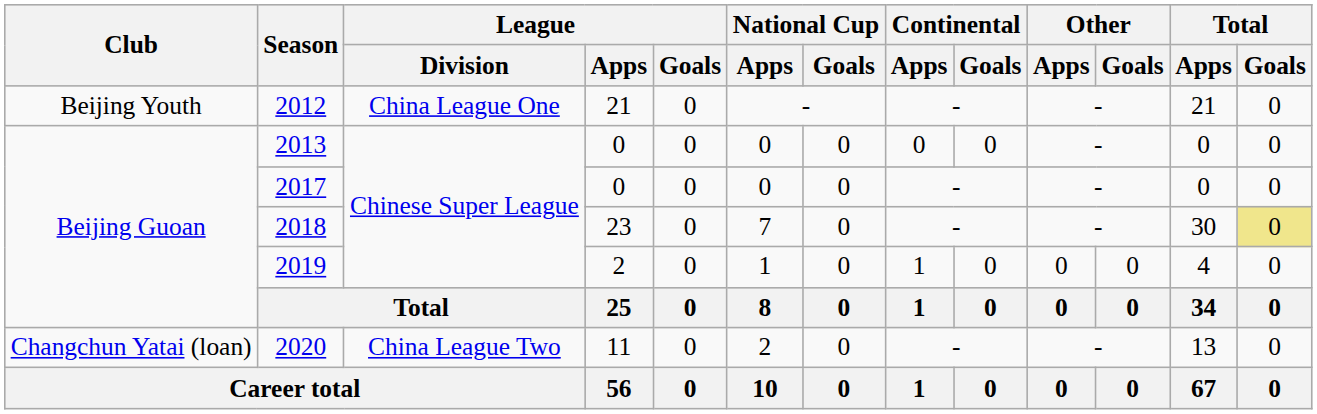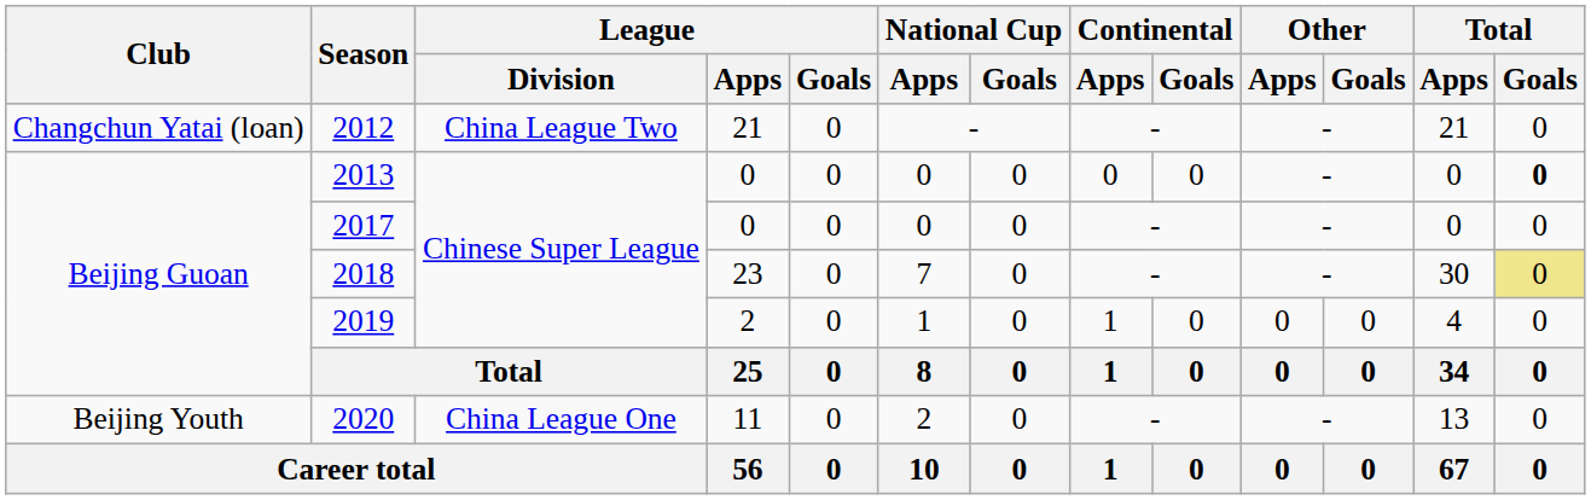2012 | Club: Beijing Youth -> Changchun Yatai (loan)
2012 | League / Division: China League One -> China League Two
2013 | Total / Goals: normal -> bold
2020 | Club: Changchun Yatai (loan) -> Beijing Youth
2020 | League / Division: China League Two -> China League One
